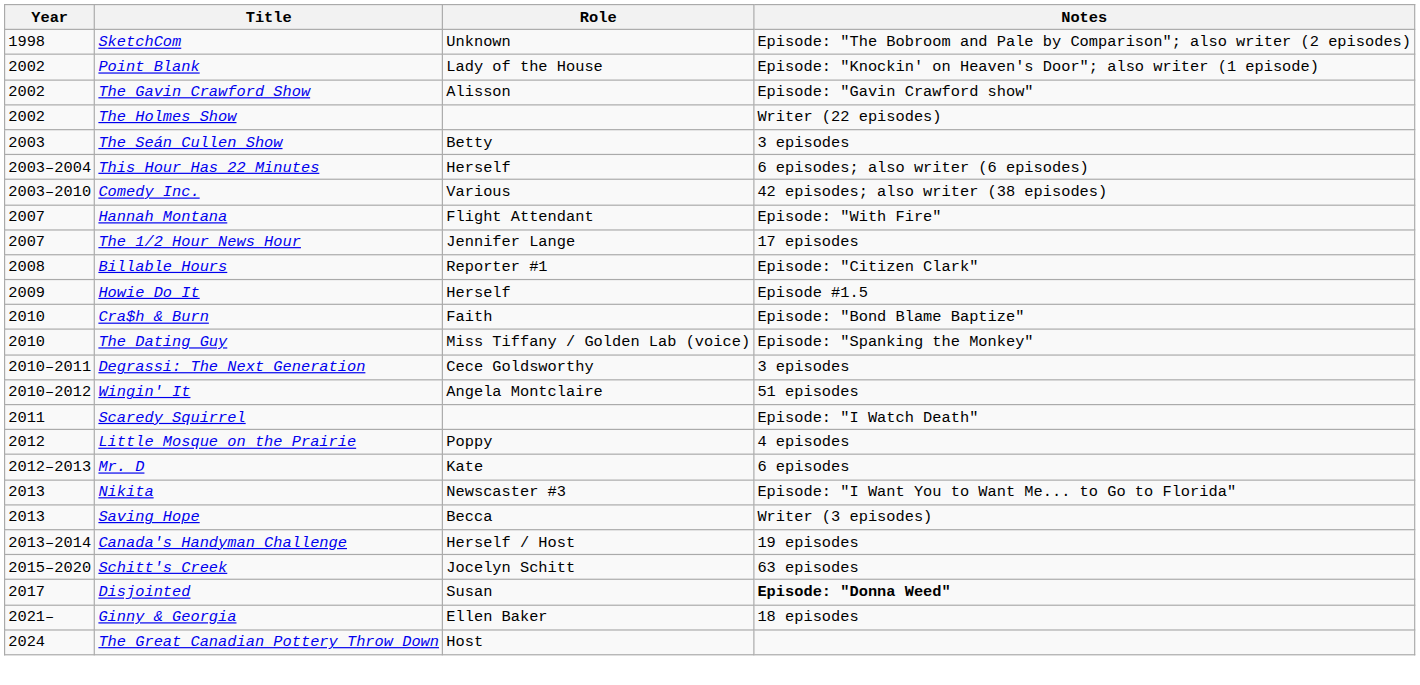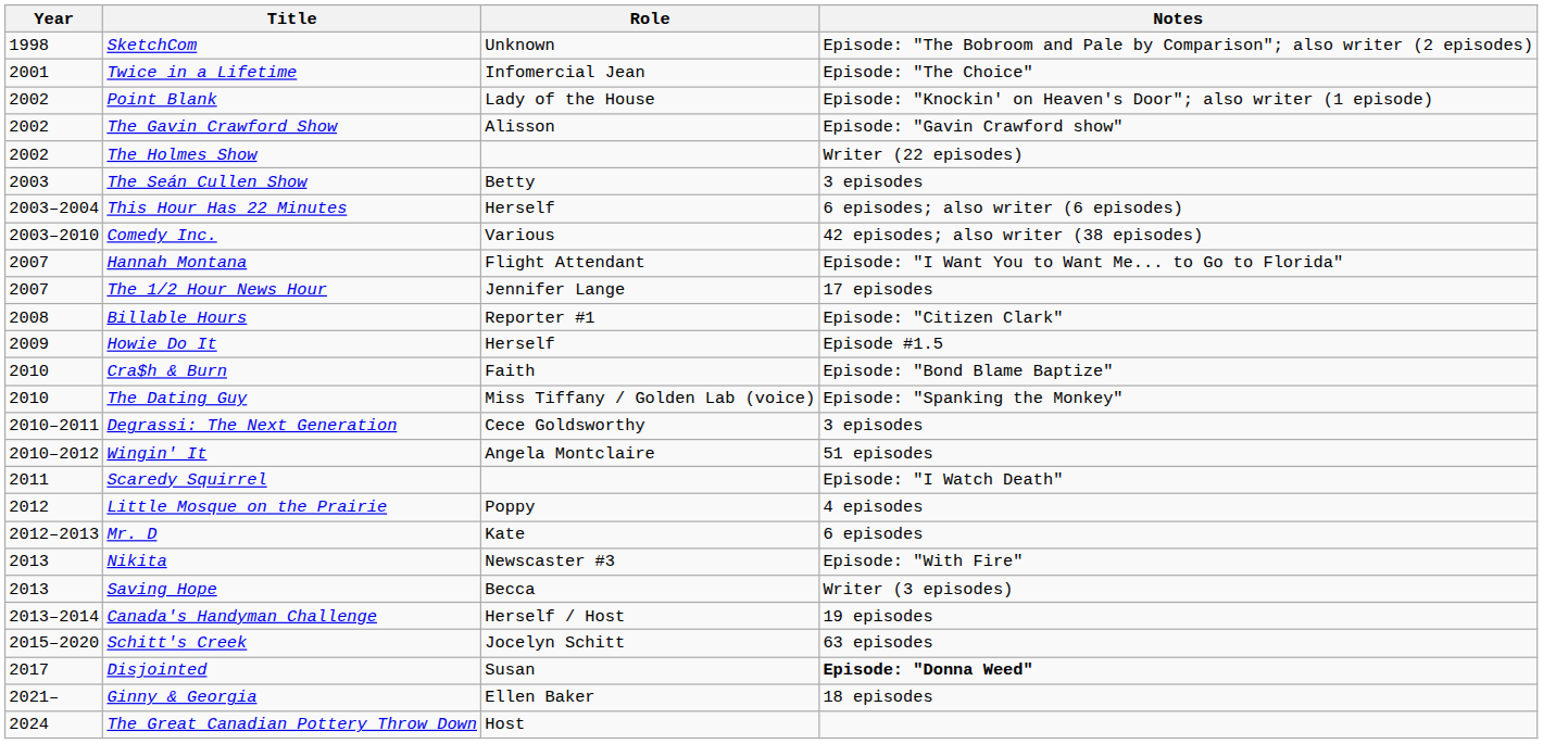+ row: 2001 | Twice in a Lifetime | Infomercial Jean | Episode: "The Choice"
Hannah Montana | Notes: Episode: "With Fire" -> Episode: "I Want You to Want Me... to Go to Florida"
Nikita | Notes: Episode: "I Want You to Want Me... to Go to Florida" -> Episode: "With Fire"
